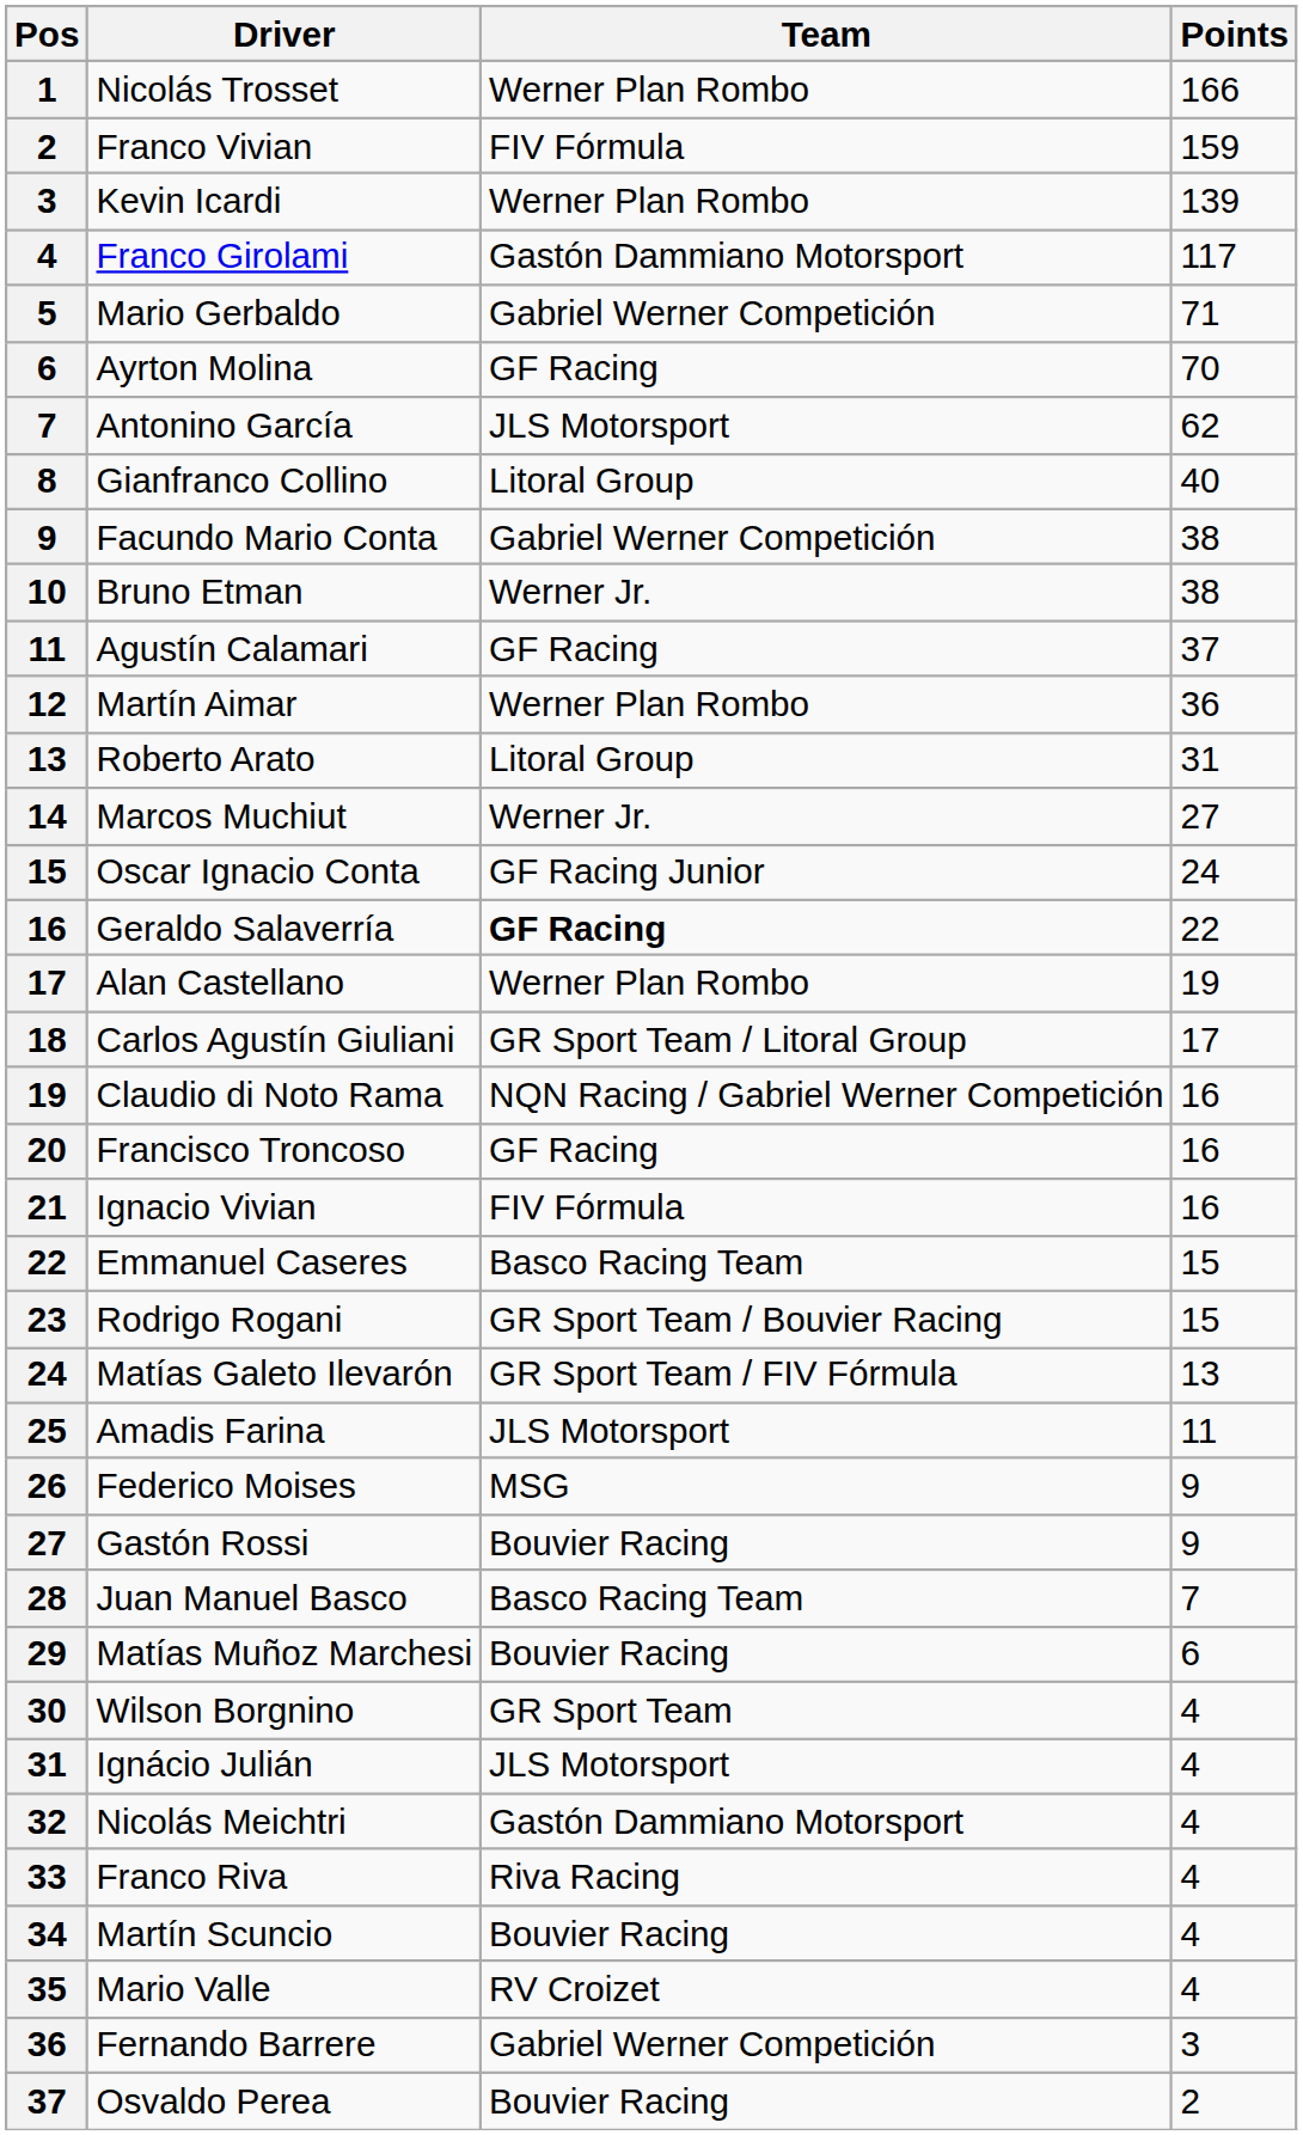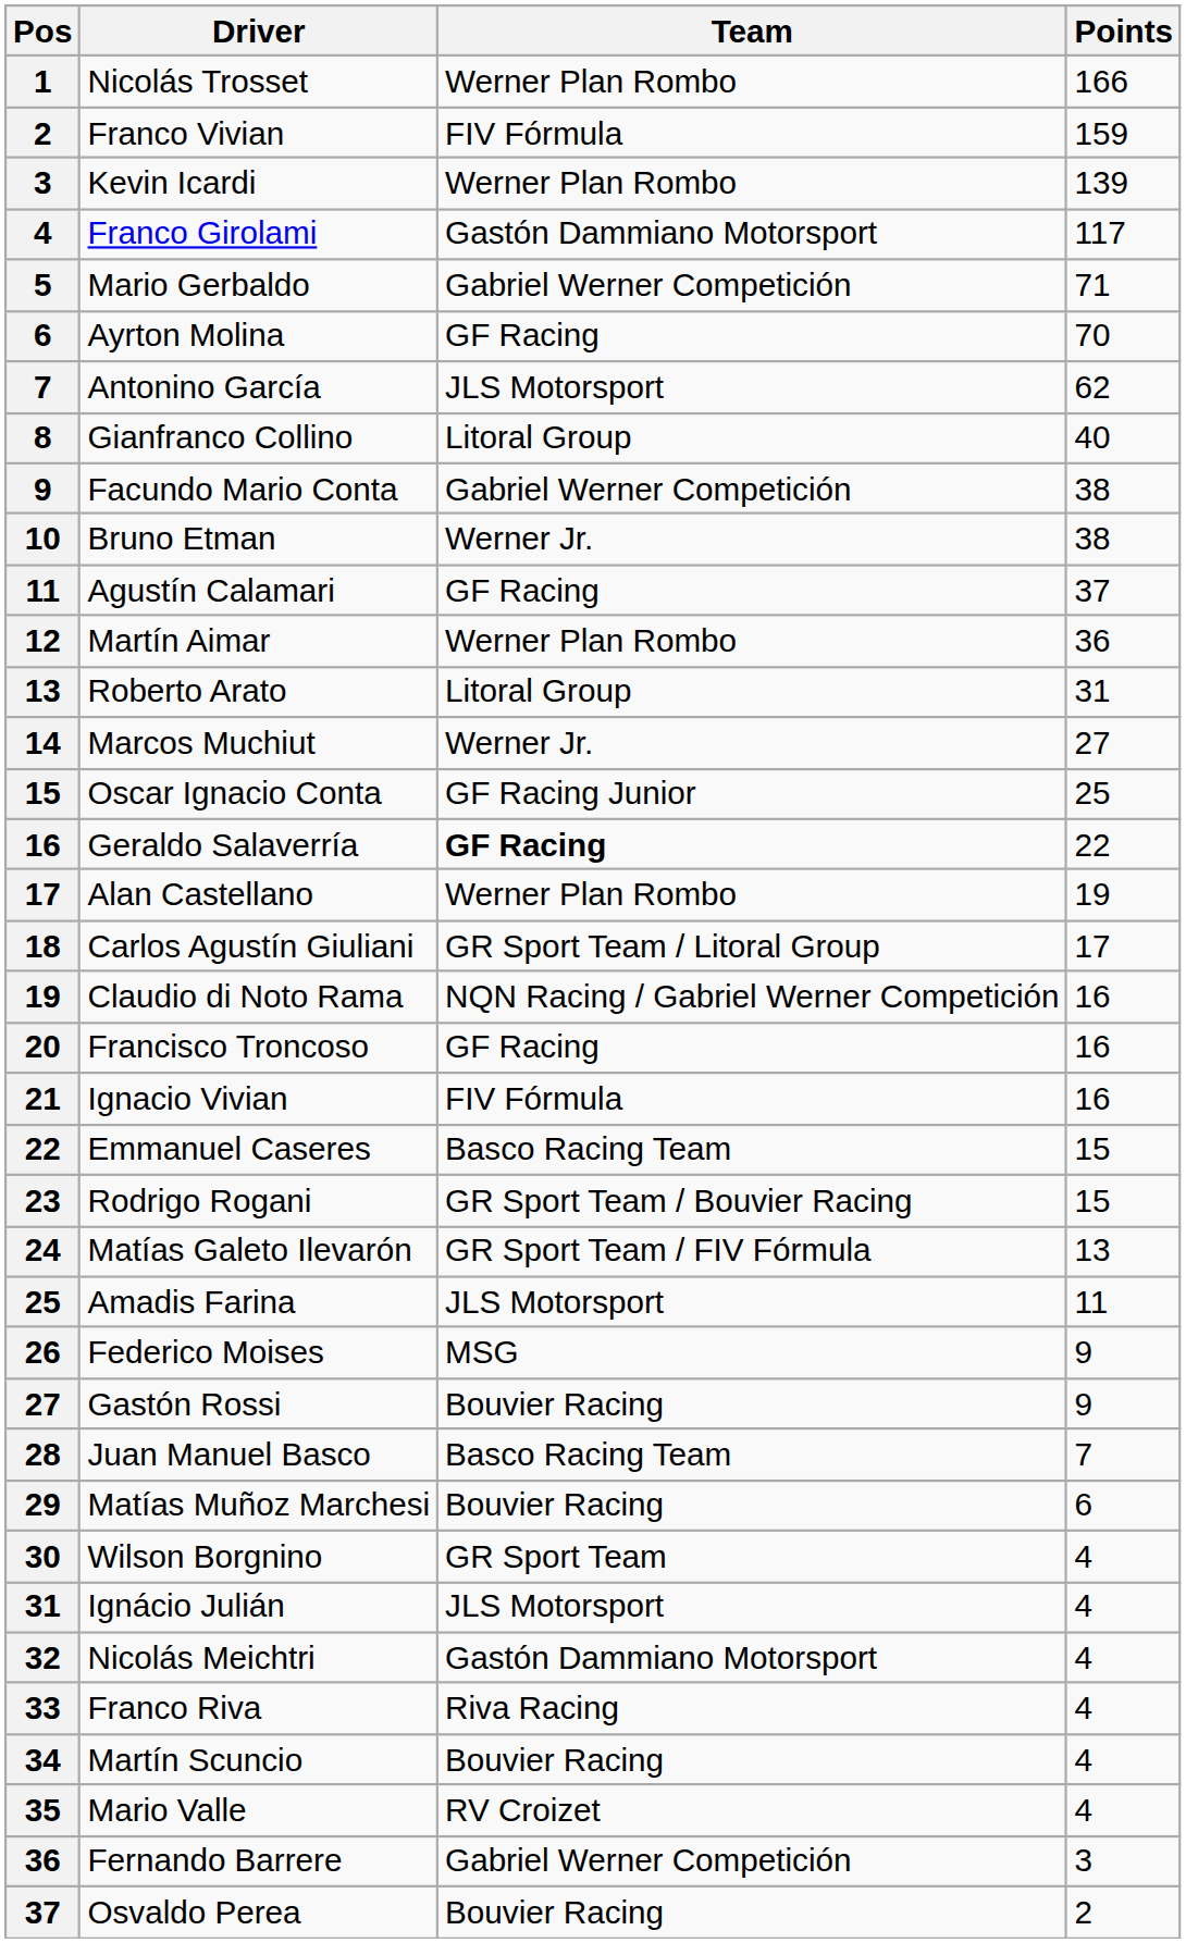Oscar Ignacio Conta | Points: 24 -> 25
